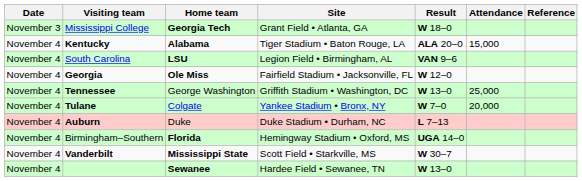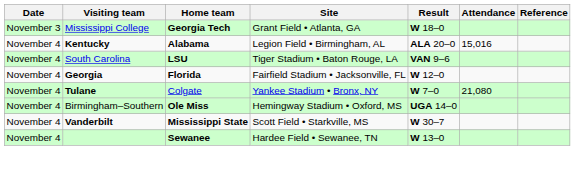Kentucky | Site: Tiger Stadium • Baton Rouge, LA -> Legion Field • Birmingham, AL
Kentucky | Attendance: 15,000 -> 15,016
South Carolina | Site: Legion Field • Birmingham, AL -> Tiger Stadium • Baton Rouge, LA
Georgia | Home team: Ole Miss -> Florida
- row: November 4 | Tennessee | George Washington | Griffith Stadium • Washington, DC | W 13–0 | 25,000
Tulane | Attendance: 20,000 -> 21,080
- row: November 4 | Auburn | Duke | Duke Stadium • Durham, NC | L 7–13
Birmingham–Southern | Home team: Florida -> Ole Miss
